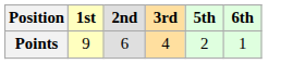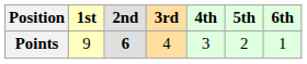+ column: 4th | 3
Points | 2nd: normal -> bold
